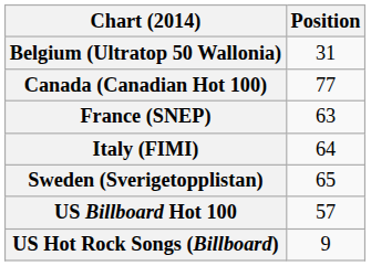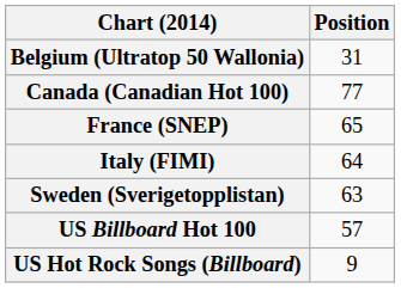France (SNEP) | Position: 63 -> 65
Sweden (Sverigetopplistan) | Position: 65 -> 63
